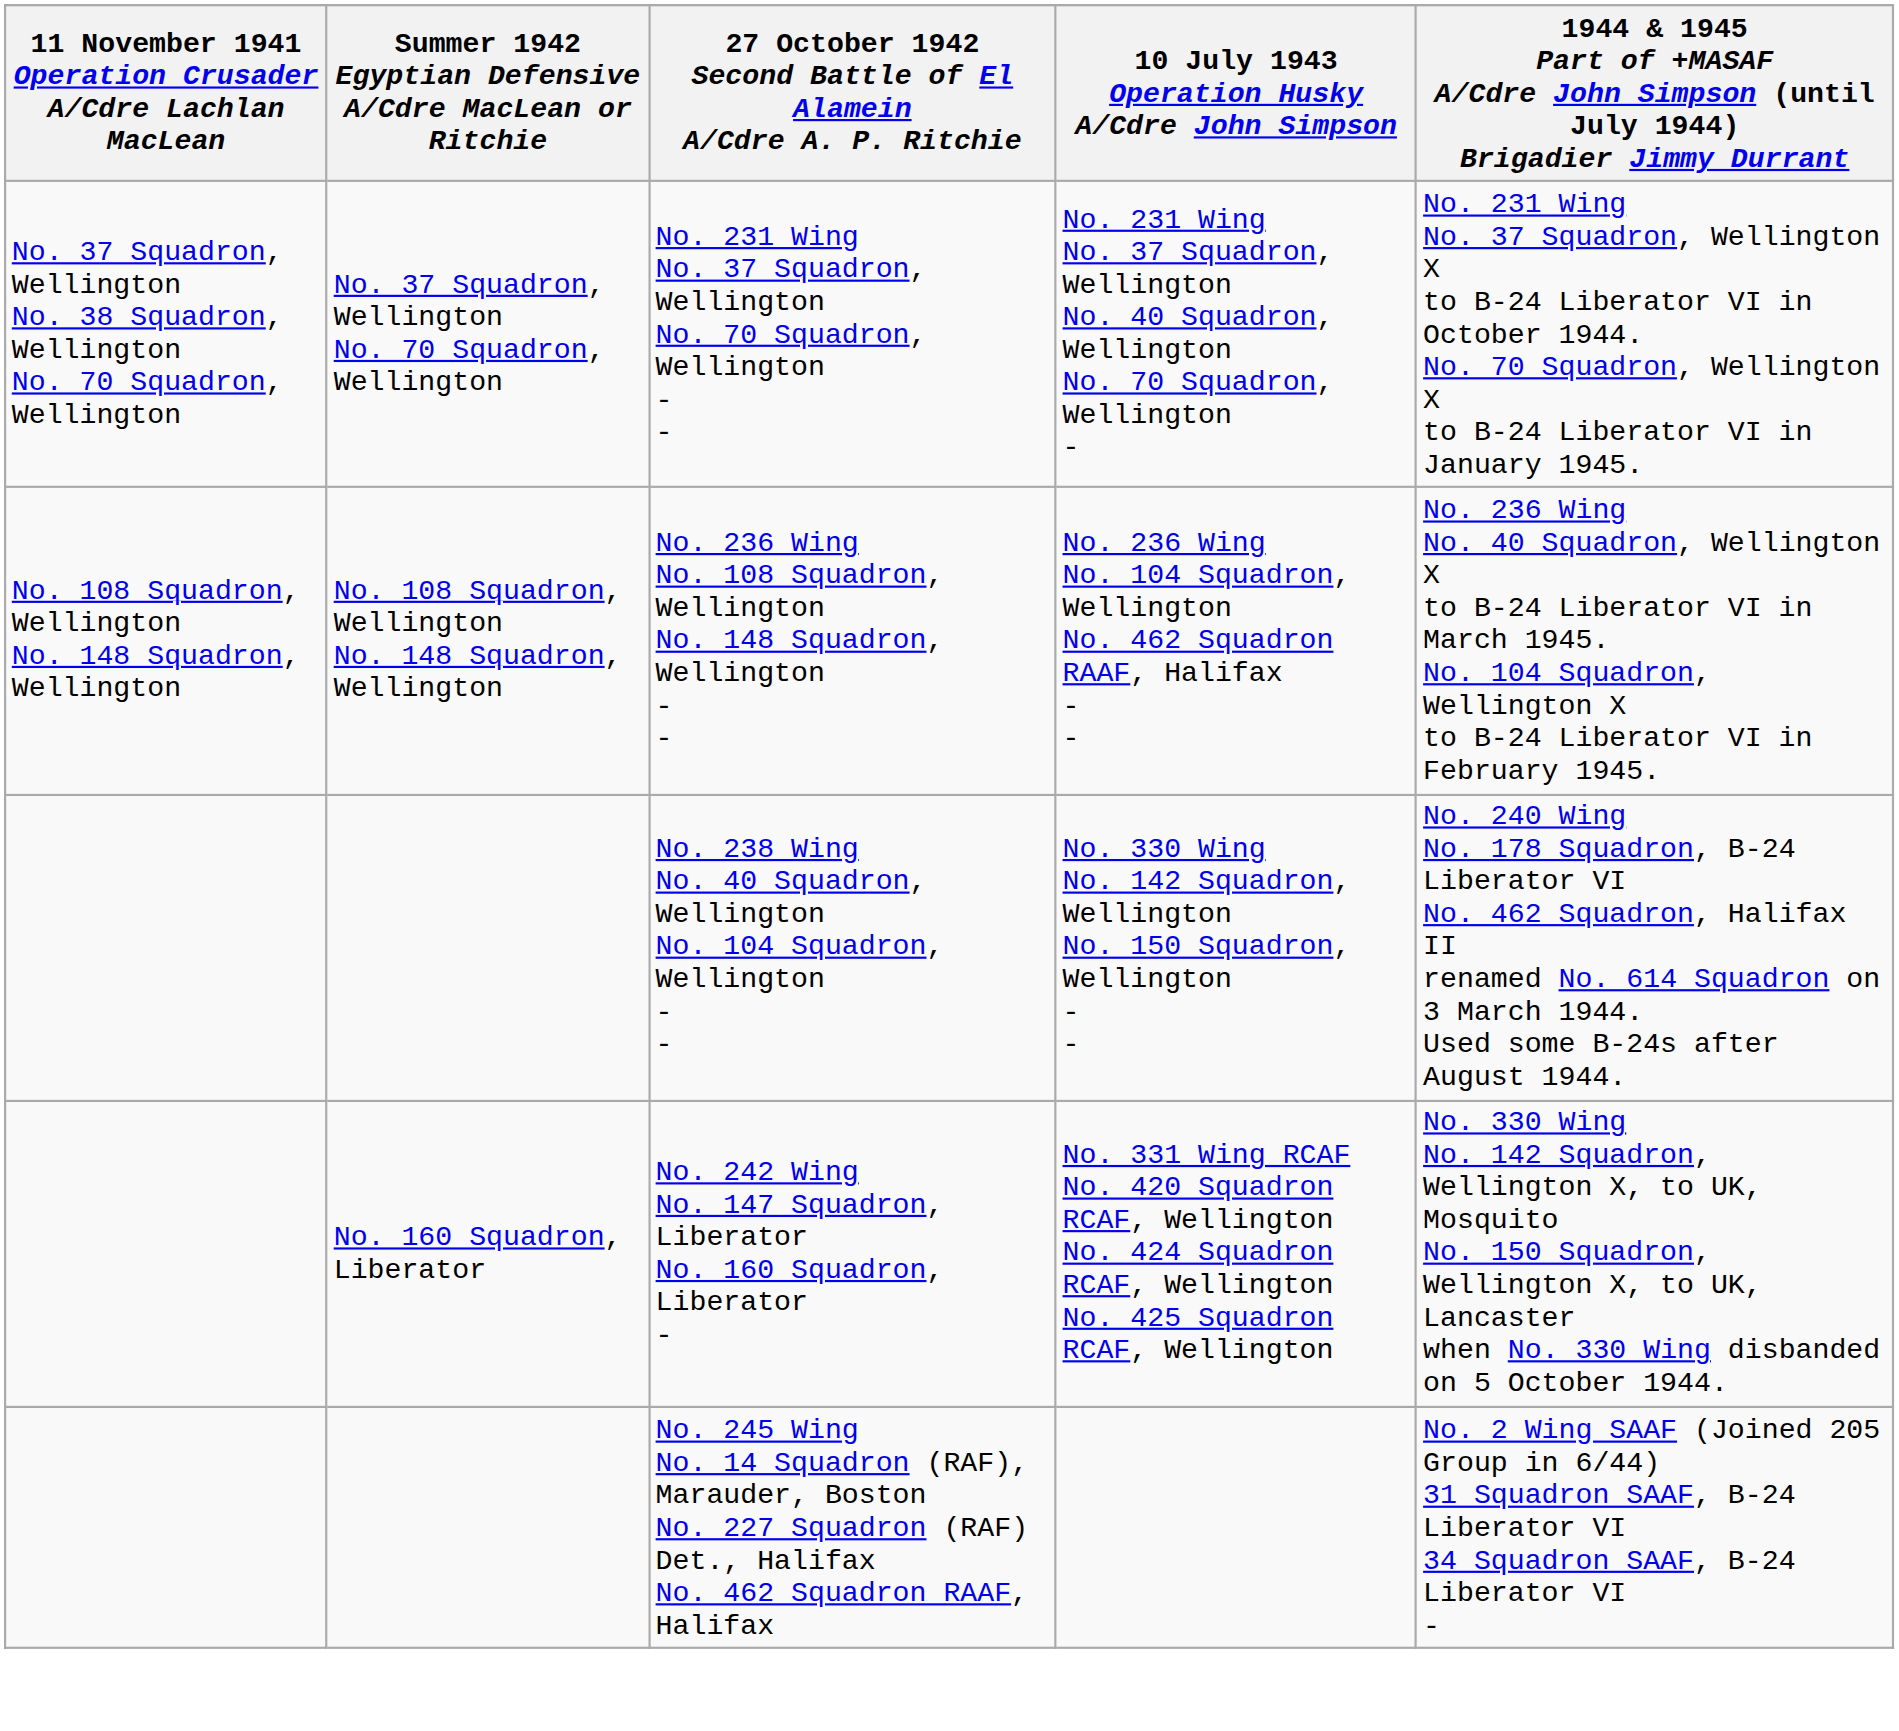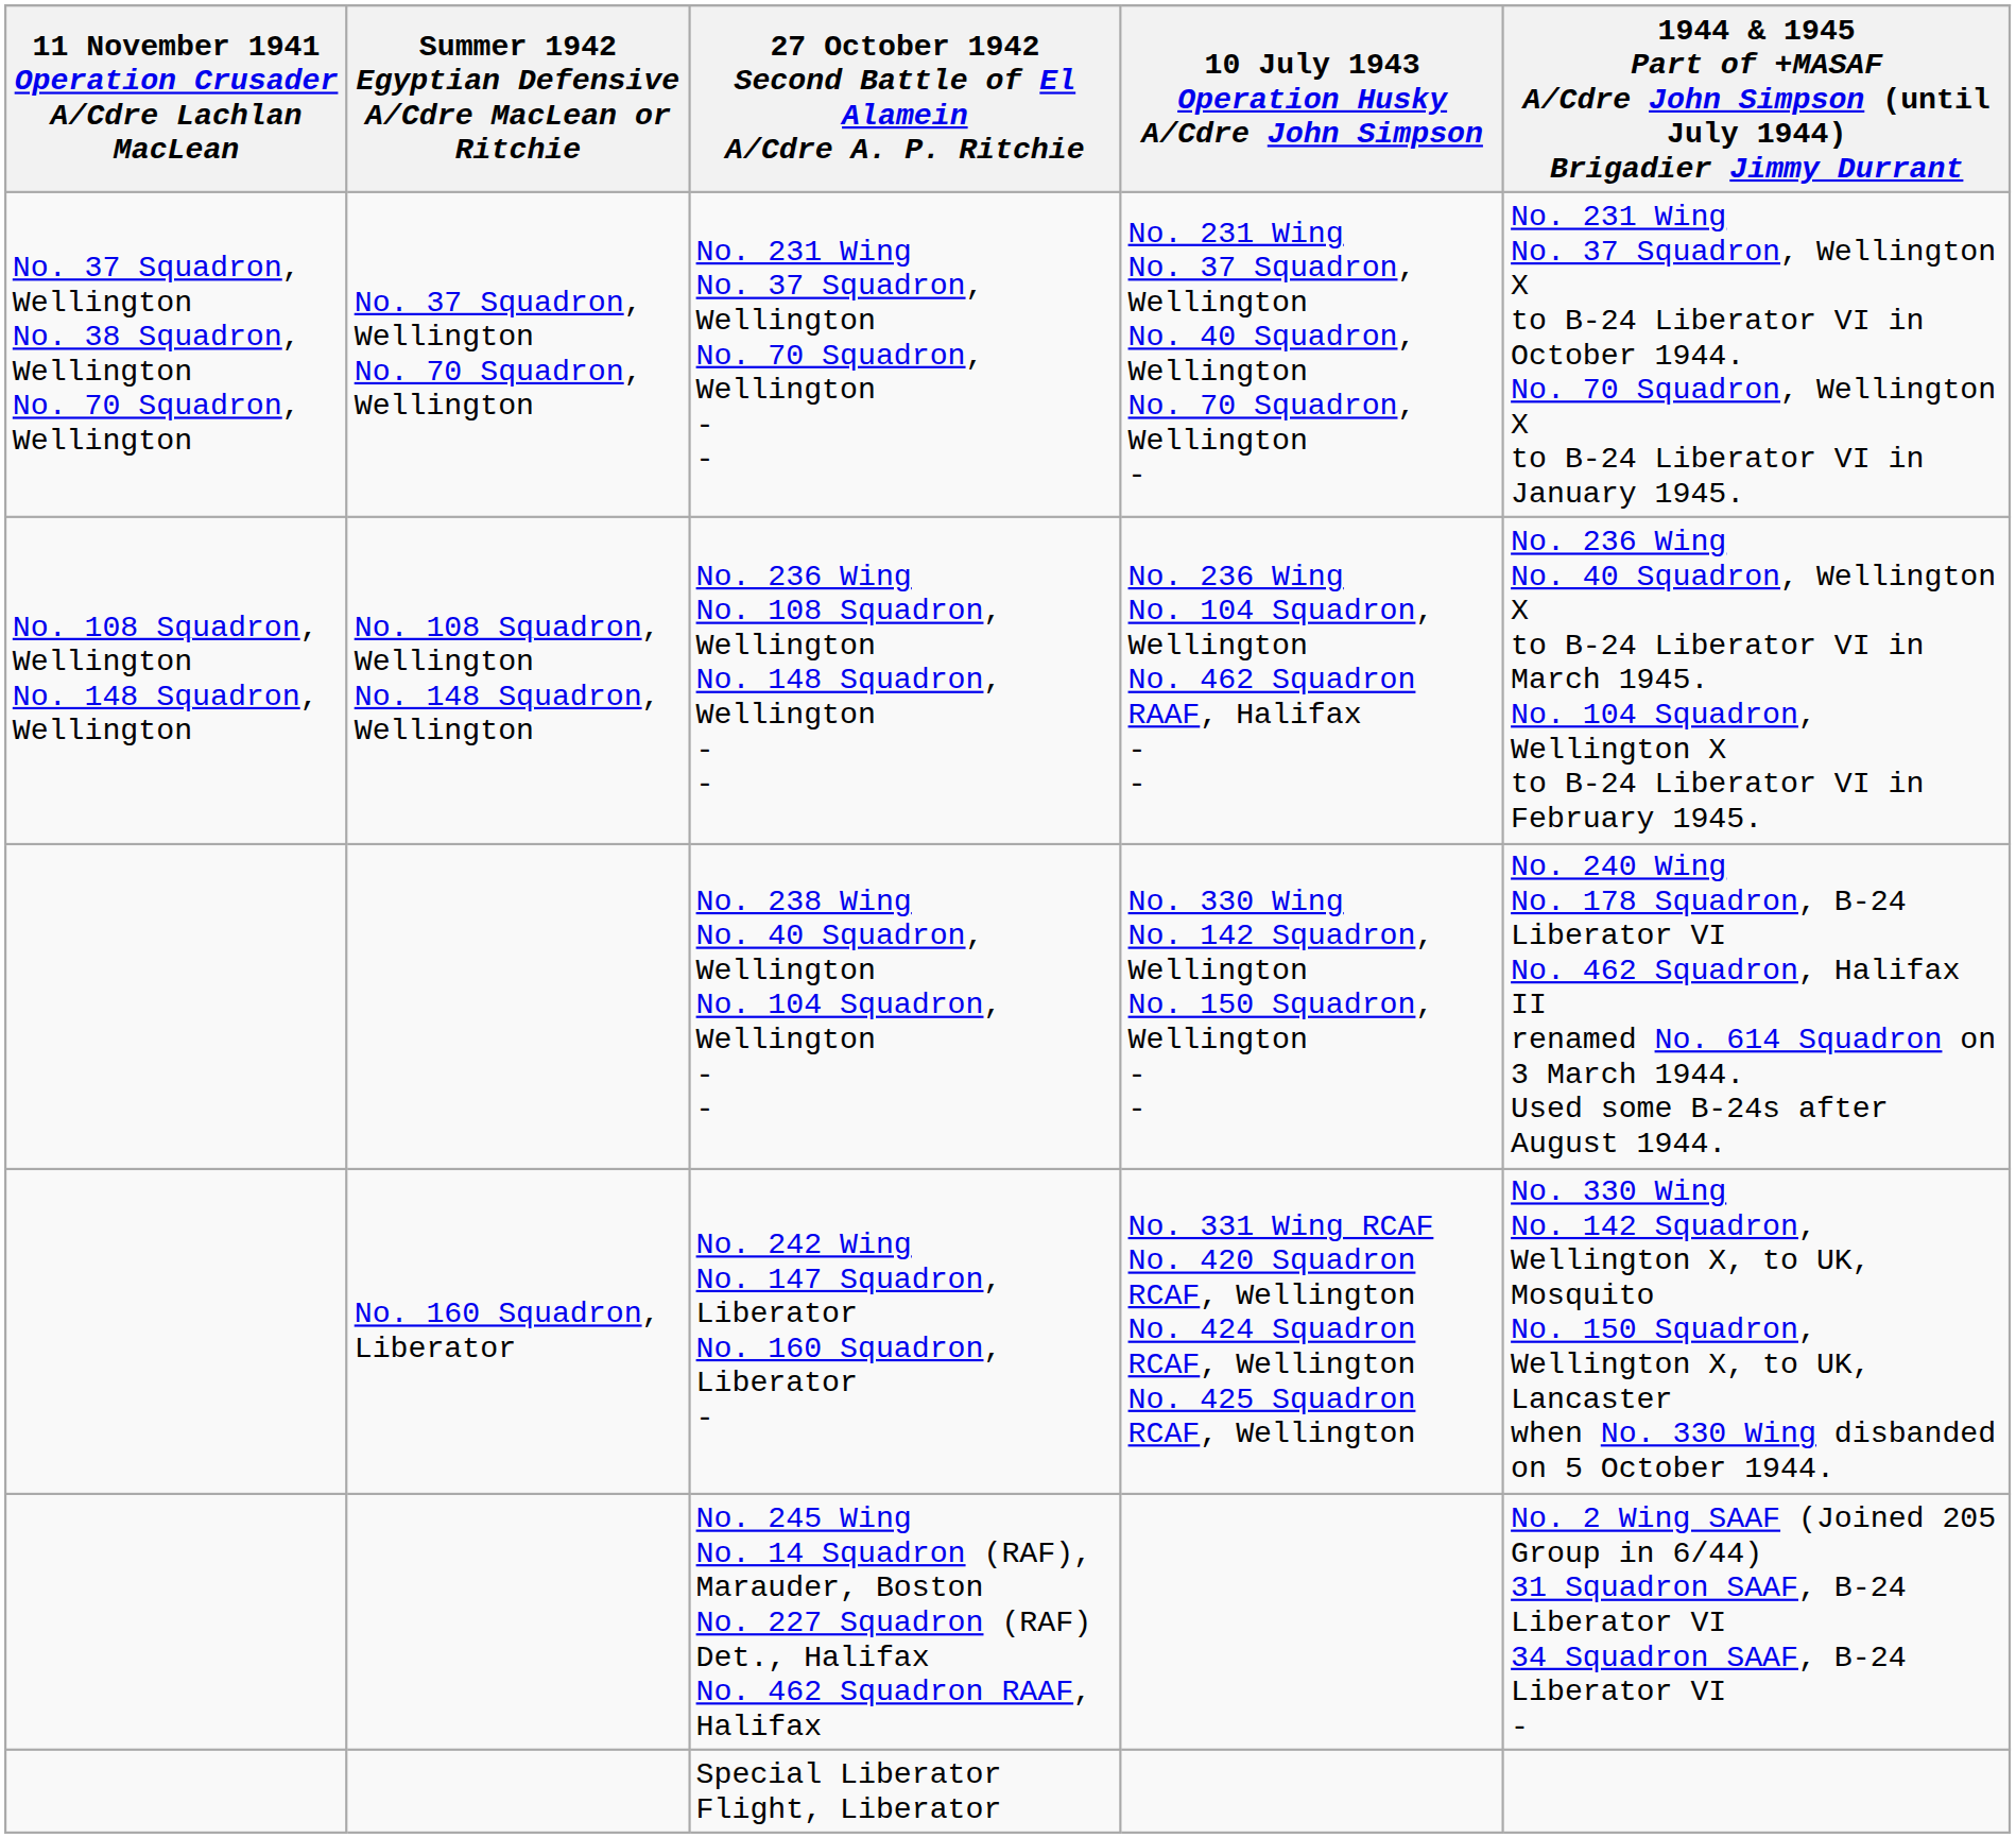+ row: Special Liberator Flight, Liberator
